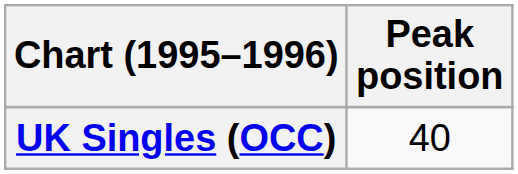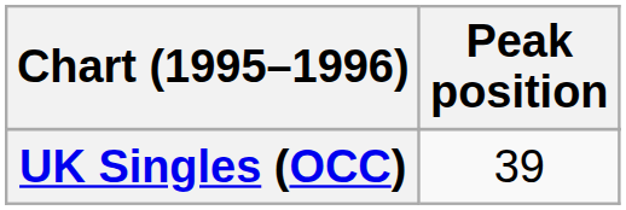UK Singles (OCC) | Peak position: 40 -> 39
